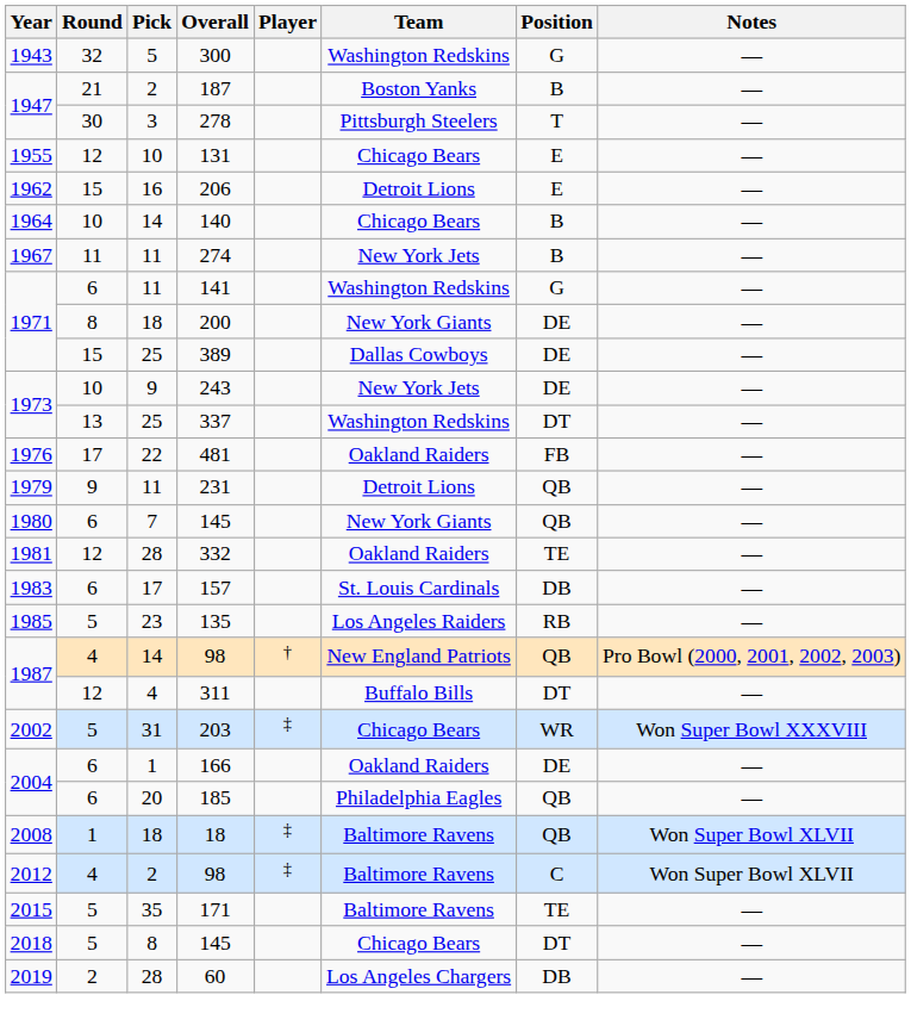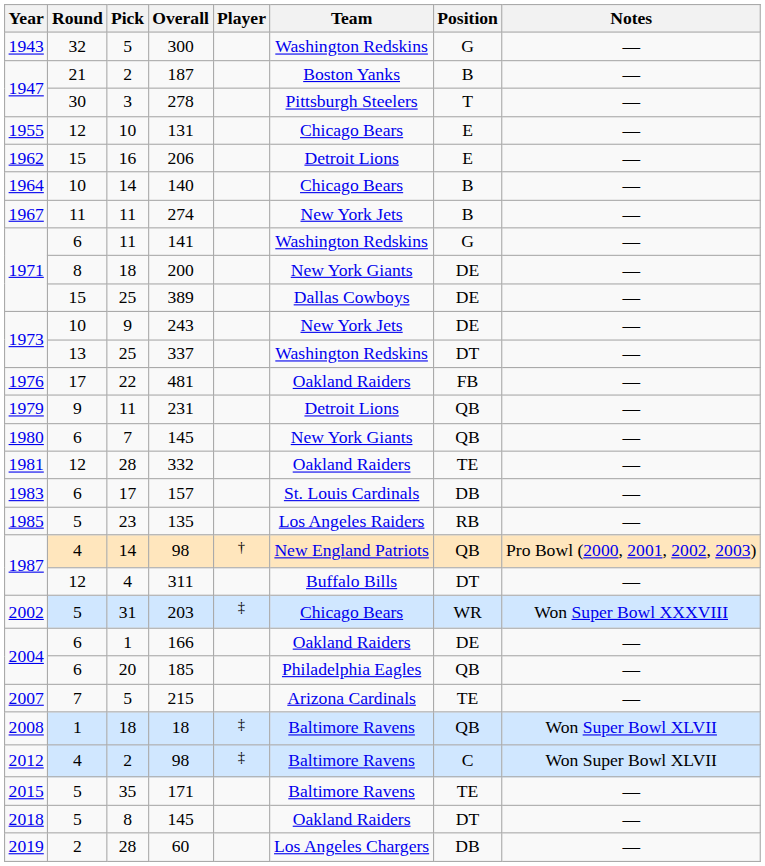+ row: 2007 | 7 | 5 | 215 | Arizona Cardinals | TE | —
2018 / 145 | Team: Chicago Bears -> Oakland Raiders
